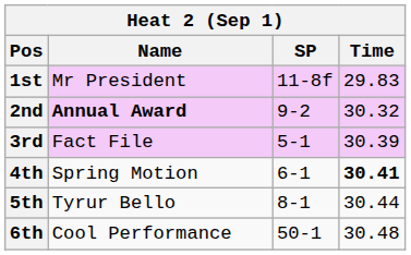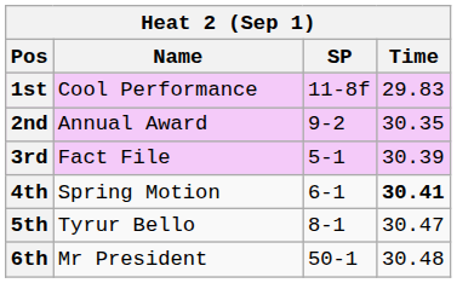1st | Name: Mr President -> Cool Performance
2nd | Name: bold -> normal
2nd | Time: 30.32 -> 30.35
5th | Time: 30.44 -> 30.47
6th | Name: Cool Performance -> Mr President
